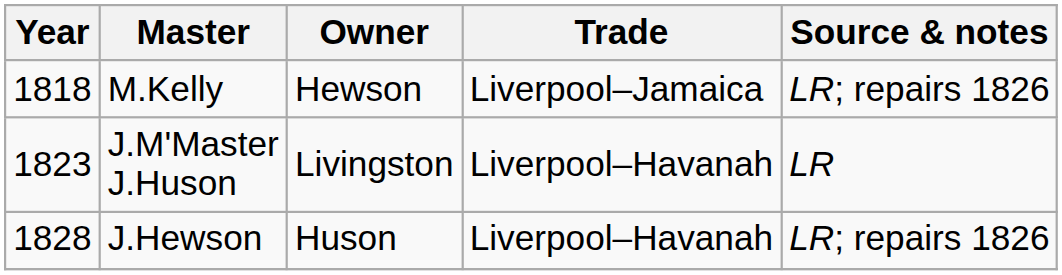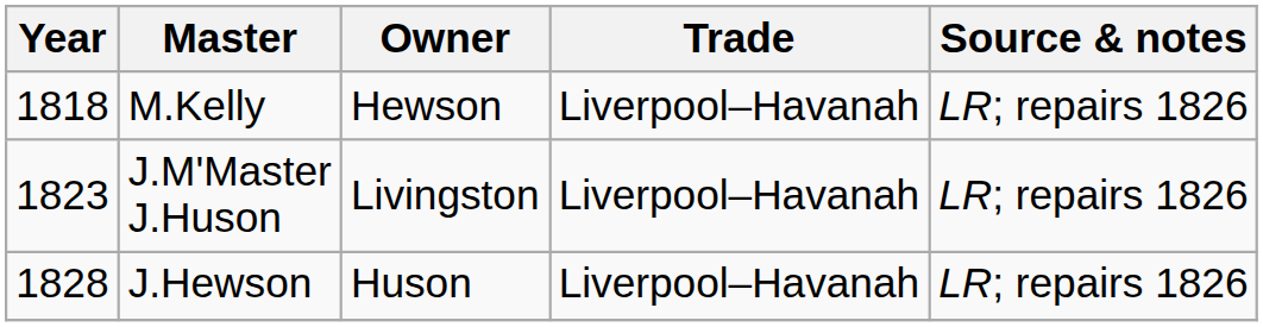M.Kelly | Trade: Liverpool–Jamaica -> Liverpool–Havanah
J.M'Master J.Huson | Source & notes: LR -> LR; repairs 1826
